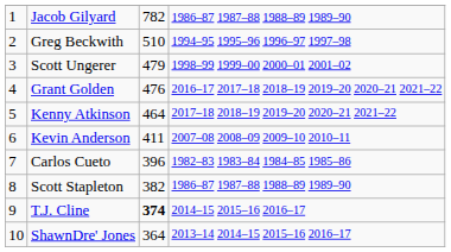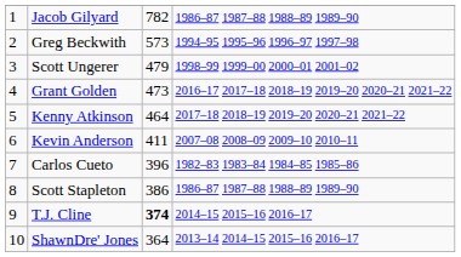Greg Beckwith | column 3: 510 -> 573
Grant Golden | column 3: 476 -> 473
Scott Stapleton | column 3: 382 -> 386
